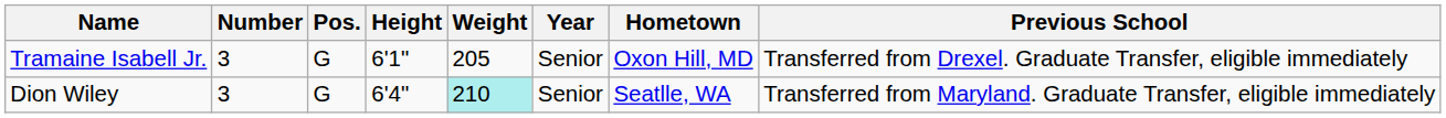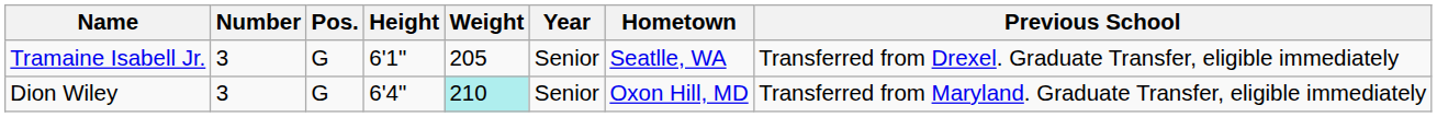Tramaine Isabell Jr. | Hometown: Oxon Hill, MD -> Seatlle, WA
Dion Wiley | Hometown: Seatlle, WA -> Oxon Hill, MD
